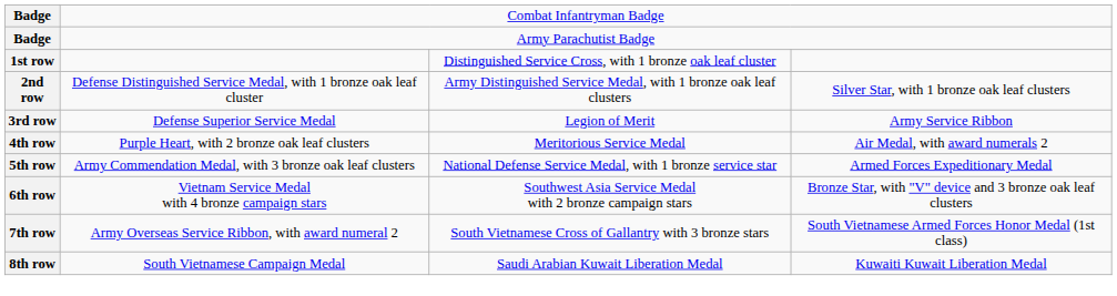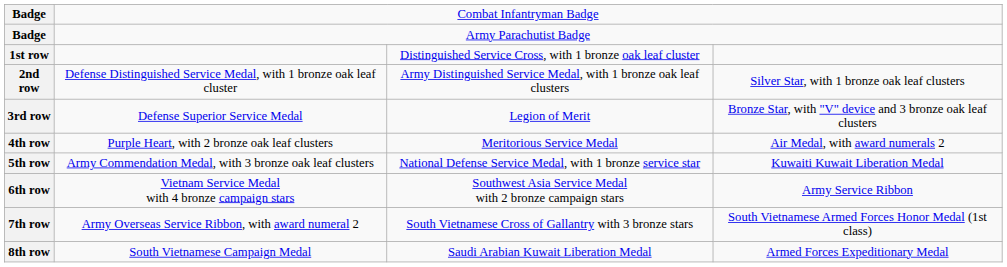3rd row | column 4: Army Service Ribbon -> Bronze Star, with "V" device and 3 bronze oak leaf clusters
5th row | column 4: Armed Forces Expeditionary Medal -> Kuwaiti Kuwait Liberation Medal
6th row | column 4: Bronze Star, with "V" device and 3 bronze oak leaf clusters -> Army Service Ribbon
8th row | column 4: Kuwaiti Kuwait Liberation Medal -> Armed Forces Expeditionary Medal
